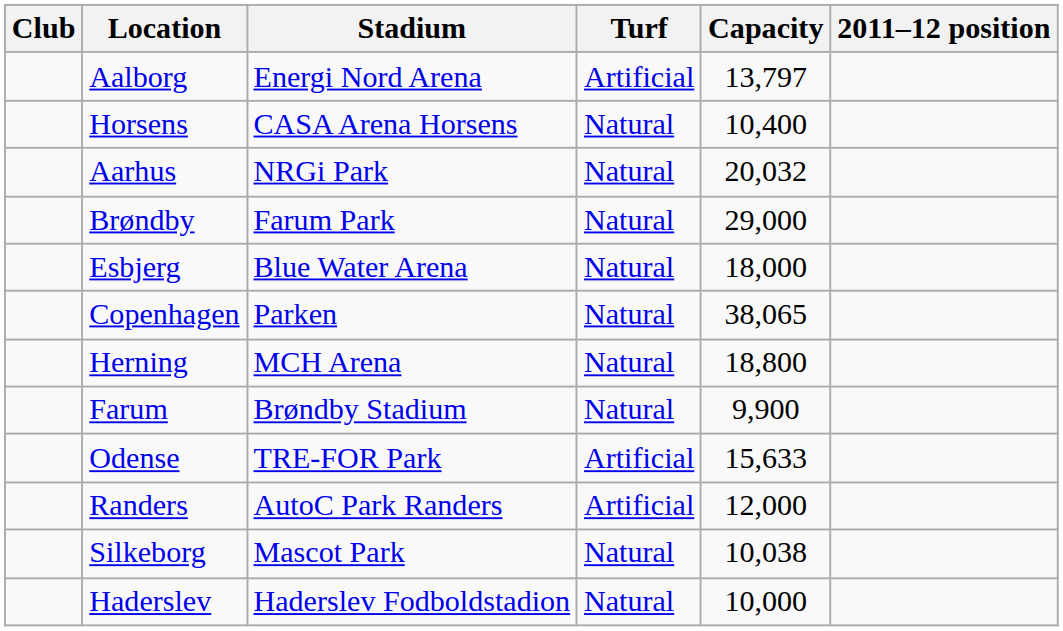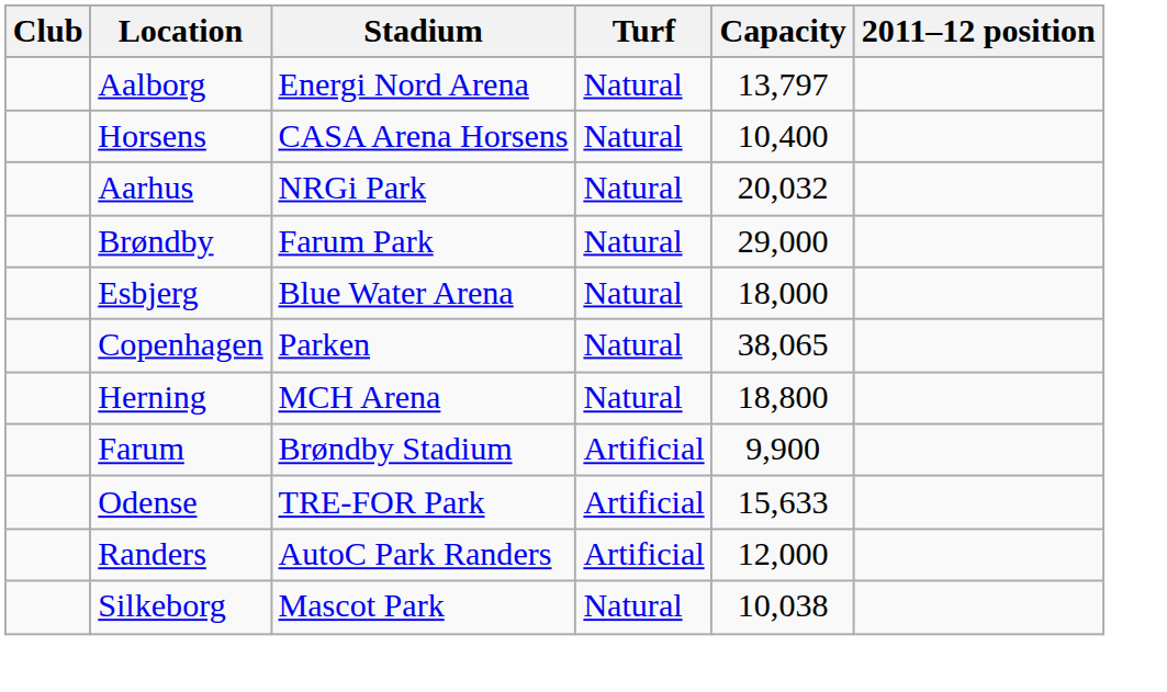Aalborg | Turf: Artificial -> Natural
Farum | Turf: Natural -> Artificial
- row: Haderslev | Haderslev Fodboldstadion | Natural | 10,000
